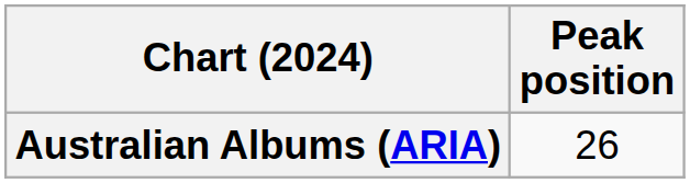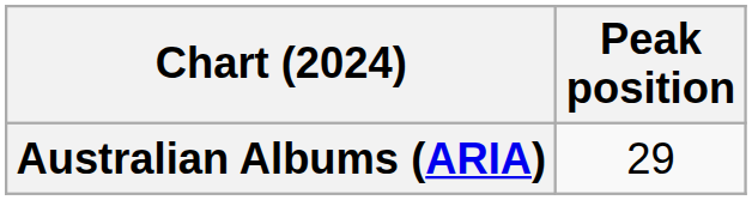Australian Albums (ARIA) | Peak position: 26 -> 29
